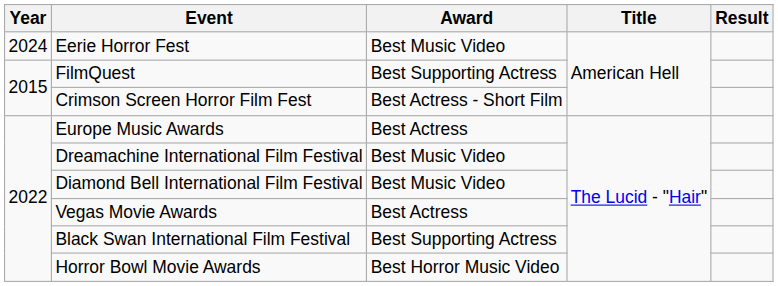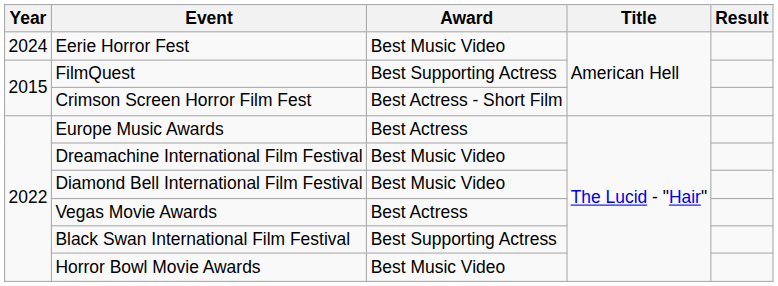Horror Bowl Movie Awards | Award: Best Horror Music Video -> Best Music Video
